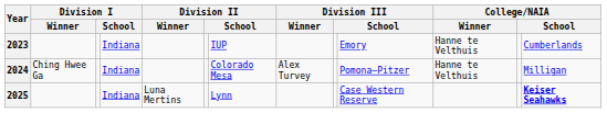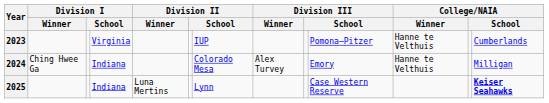2023 | column 4: Indiana -> Virginia
2023 | column 10: Emory -> Pomona–Pitzer
2024 | column 10: Pomona–Pitzer -> Emory
